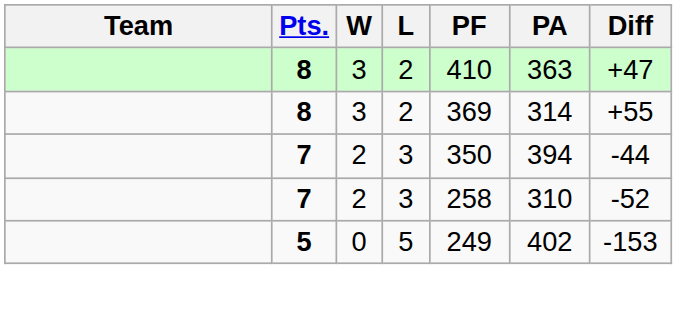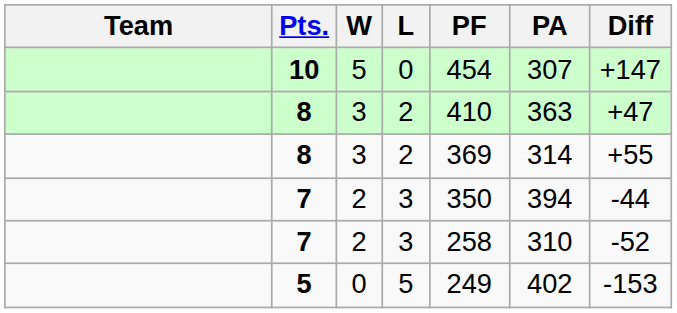+ row: 10 | 5 | 0 | 454 | 307 | +147
